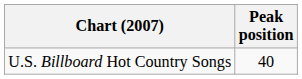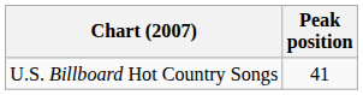U.S. Billboard Hot Country Songs | Peak position: 40 -> 41
